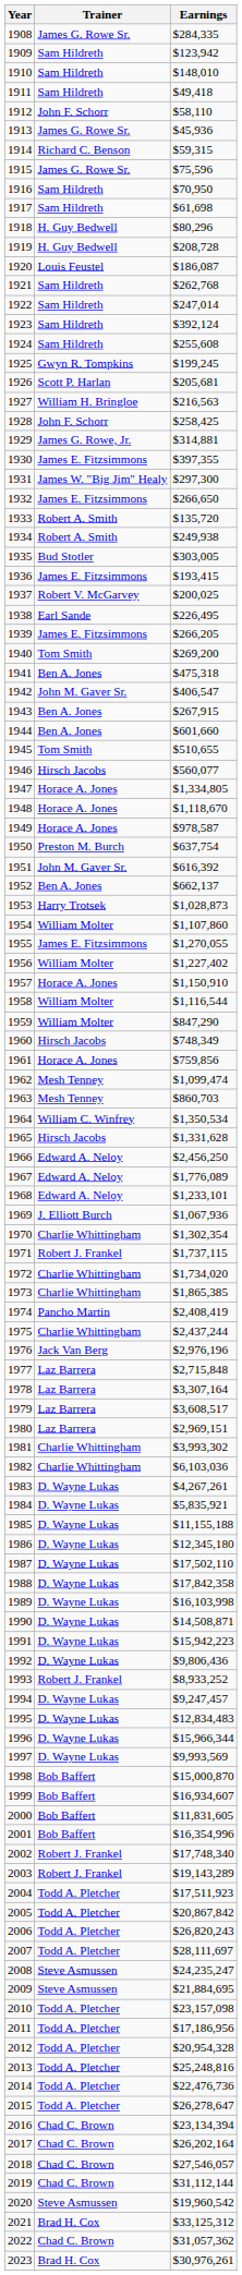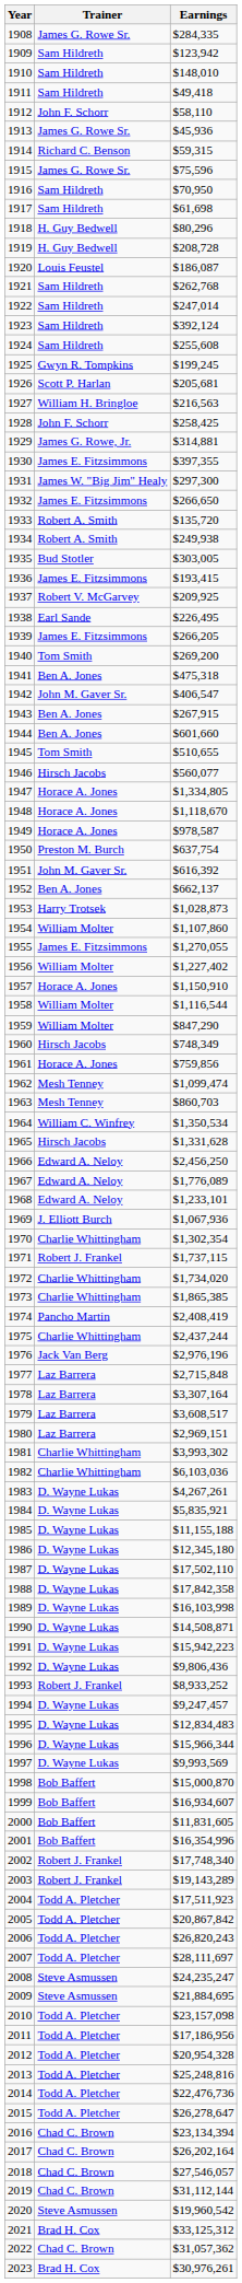1937 | Earnings: $200,025 -> $209,925
